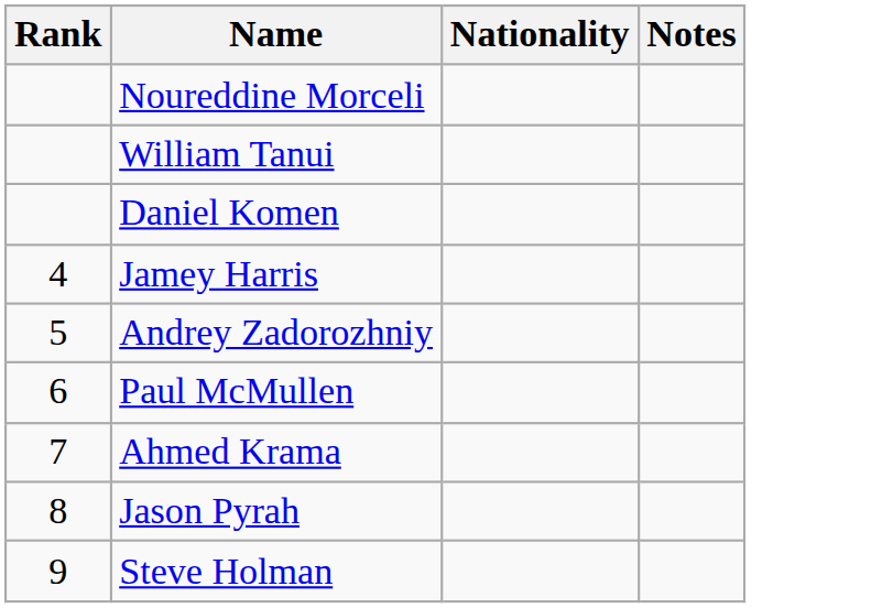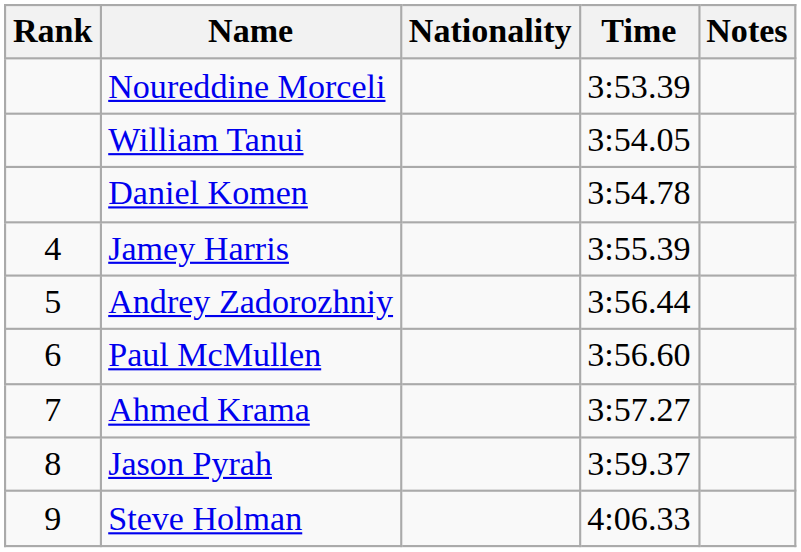+ column: Time | 3:53.39 | 3:54.05 | 3:54.78 | 3:55.39 | 3:56.44 | 3:56.60 | 3:57.27 | 3:59.37 | 4:06.33
